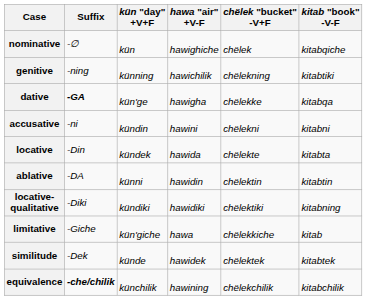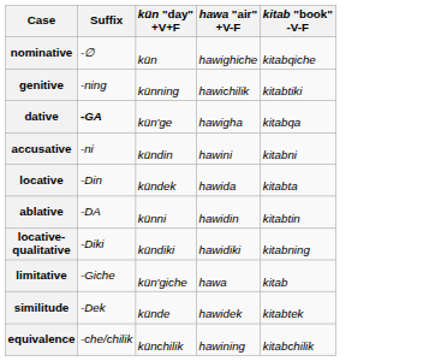- column: chëlek "bucket" -V+F | chëlek | chëlekning | chëlekke | chëlekni | chëlekte | chëlektin | chëlektiki | chëlekkiche | chëlektek | chëlekchilik
equivalence | Suffix: bold -> normal
